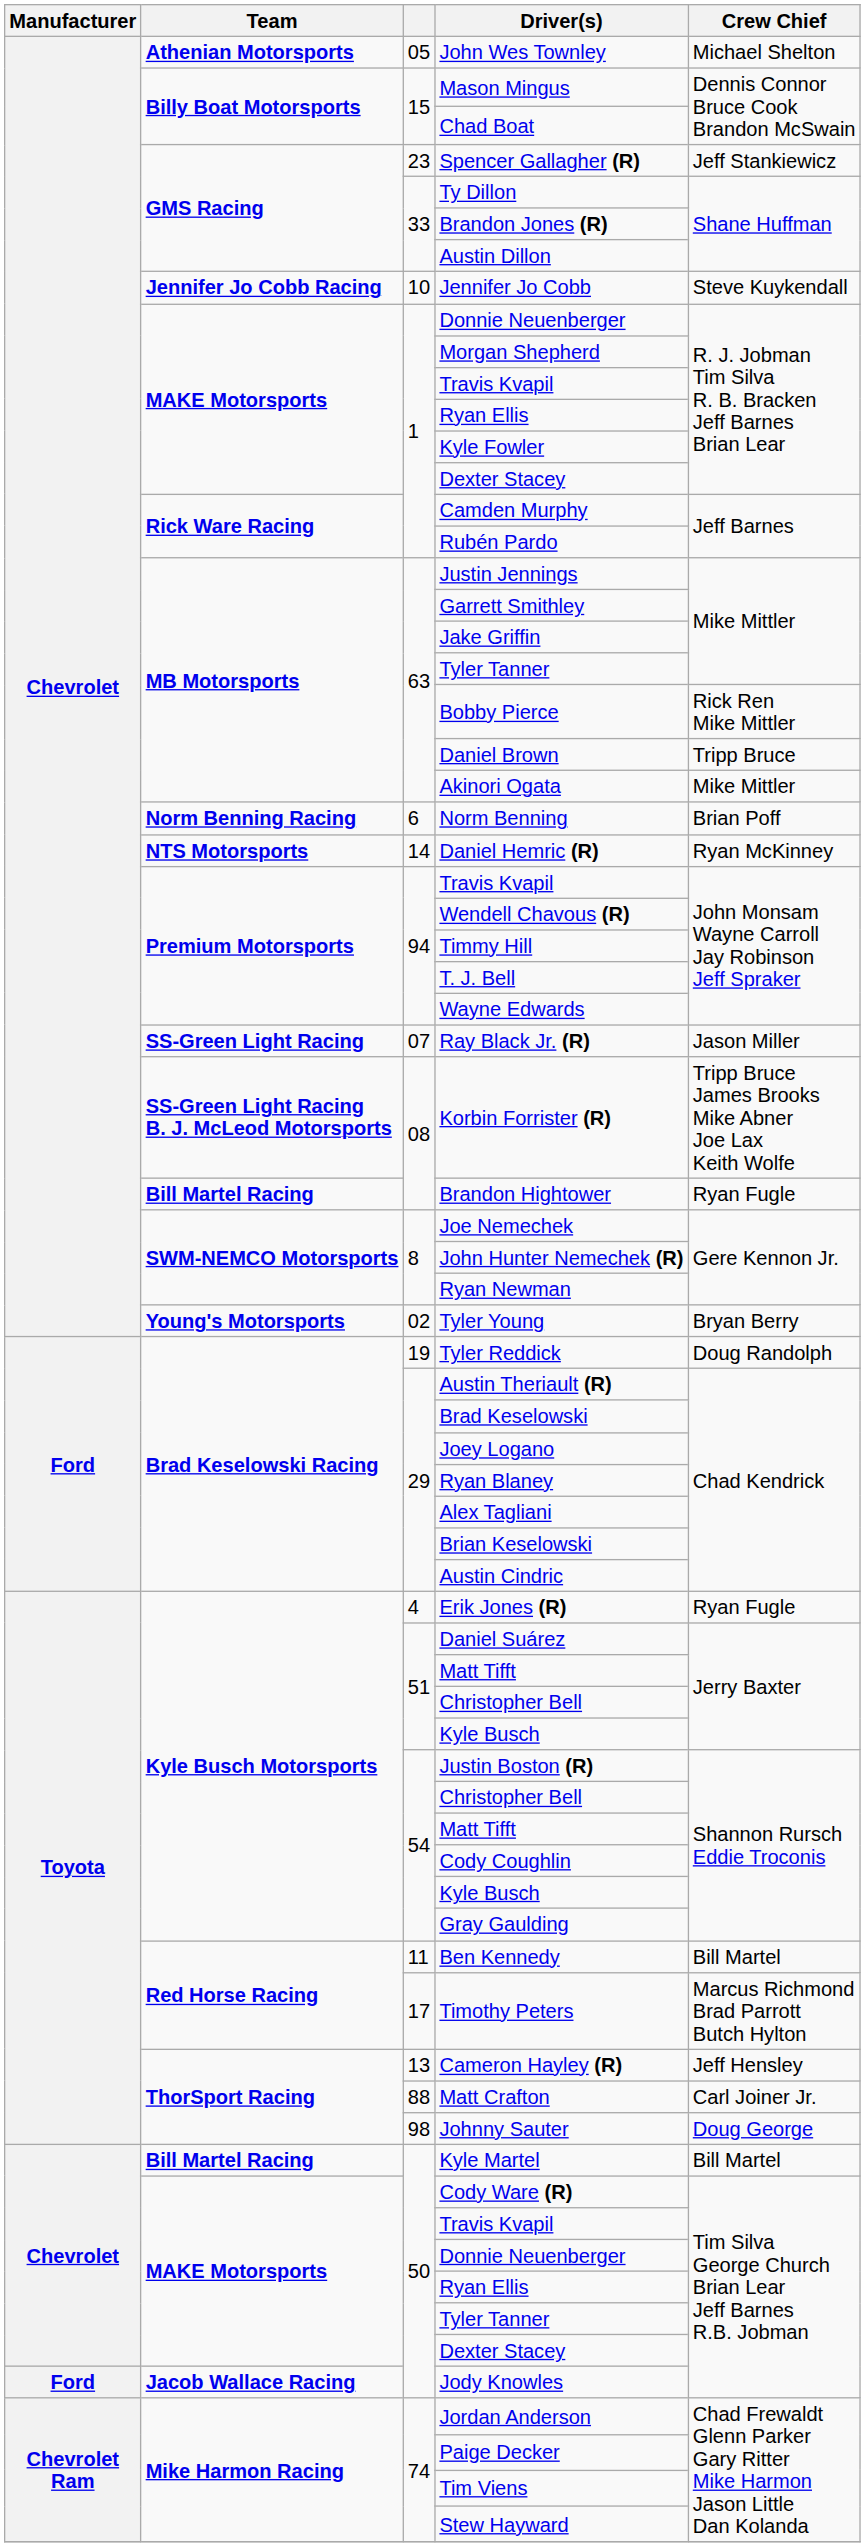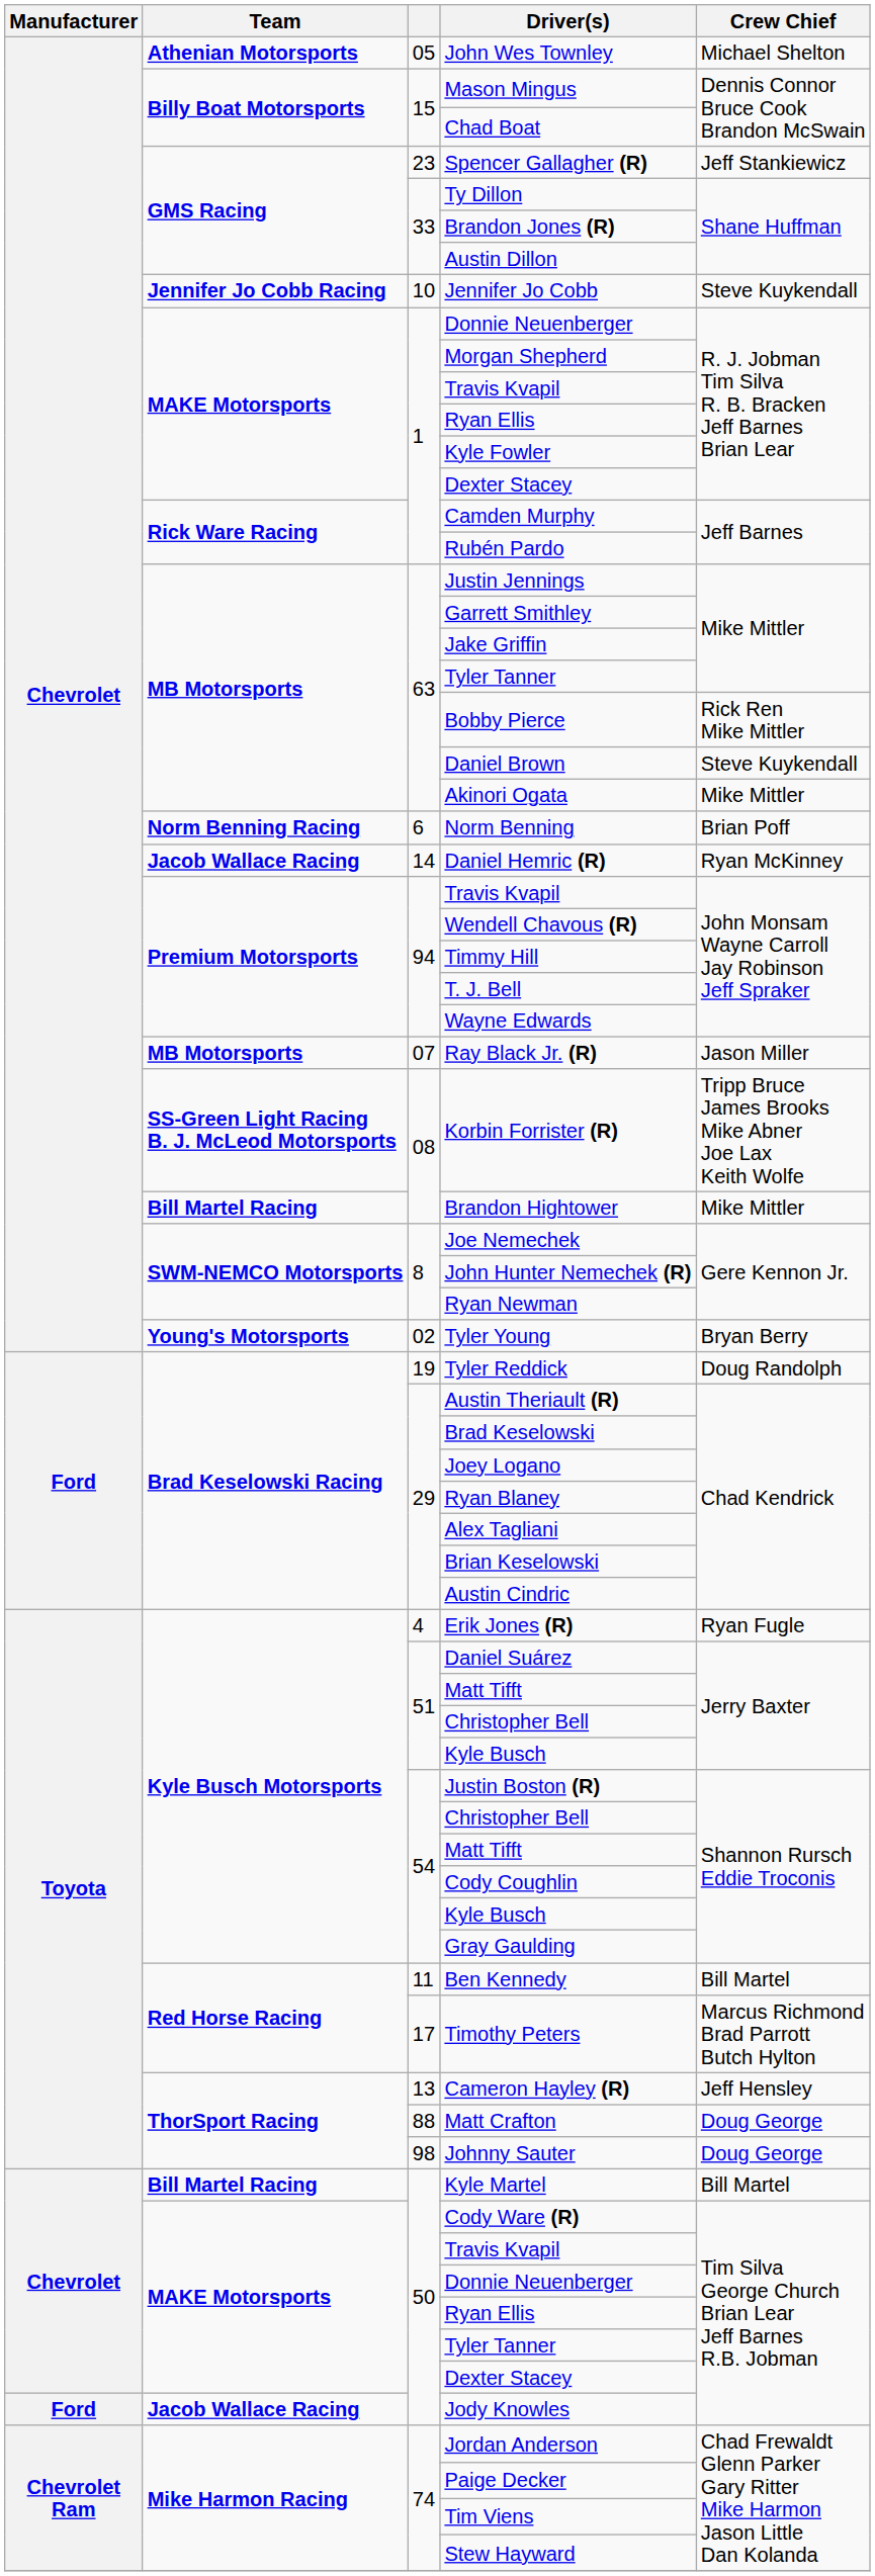Daniel Brown | Crew Chief: Tripp Bruce -> Steve Kuykendall
Daniel Hemric (R) | Team: NTS Motorsports -> Jacob Wallace Racing
Ray Black Jr. (R) | Team: SS-Green Light Racing -> MB Motorsports
Brandon Hightower | Crew Chief: Ryan Fugle -> Mike Mittler
Matt Crafton | Crew Chief: Carl Joiner Jr. -> Doug George
